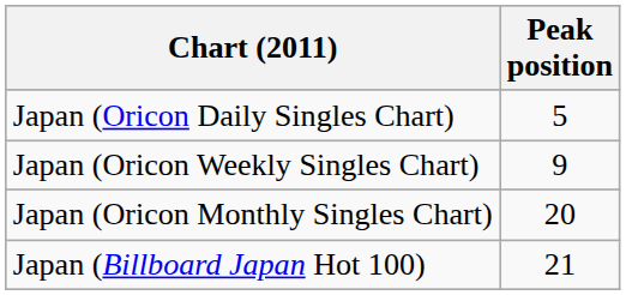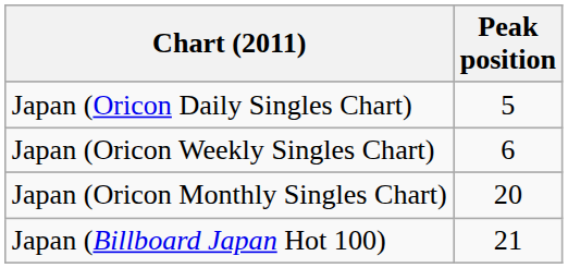Japan (Oricon Weekly Singles Chart) | Peak position: 9 -> 6
